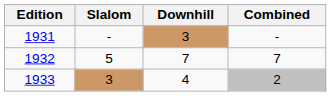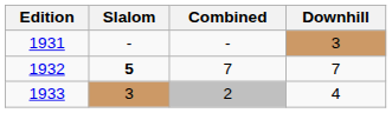columns swapped: Downhill <-> Combined
1932 | Slalom: normal -> bold
